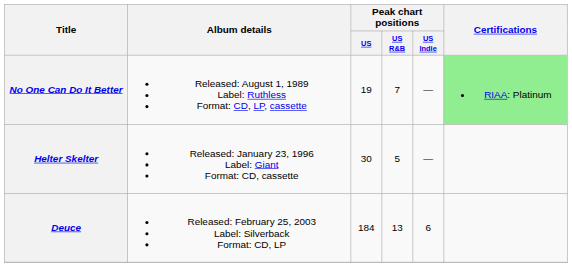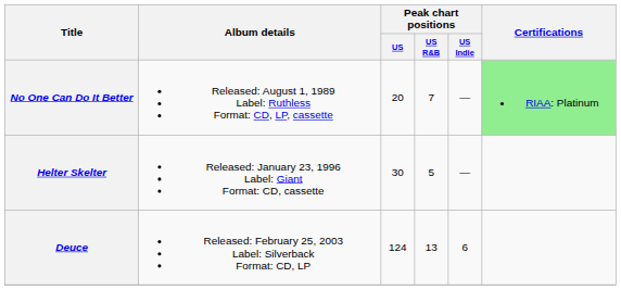No One Can Do It Better | Peak chart positions / US: 19 -> 20
Deuce | Peak chart positions / US: 184 -> 124
